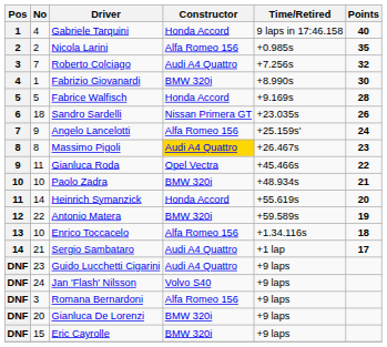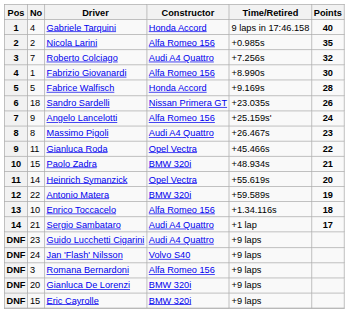Fabrizio Giovanardi | Constructor: BMW 320i -> Alfa Romeo 156
Massimo Pigoli | Constructor: gold background -> no background
Paolo Zadra | No: 10 -> 15
Heinrich Symanzick | Constructor: Honda Accord -> Opel Vectra
